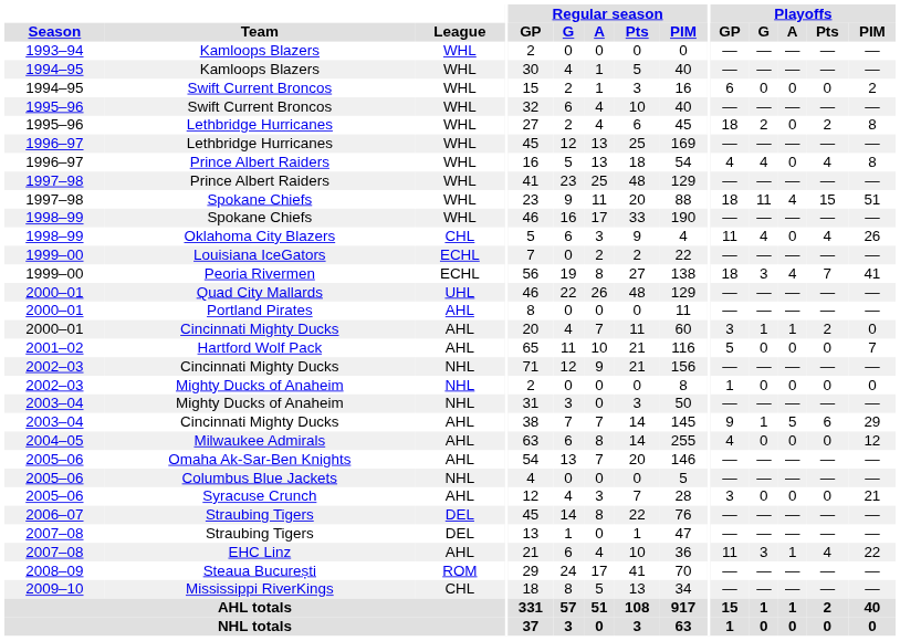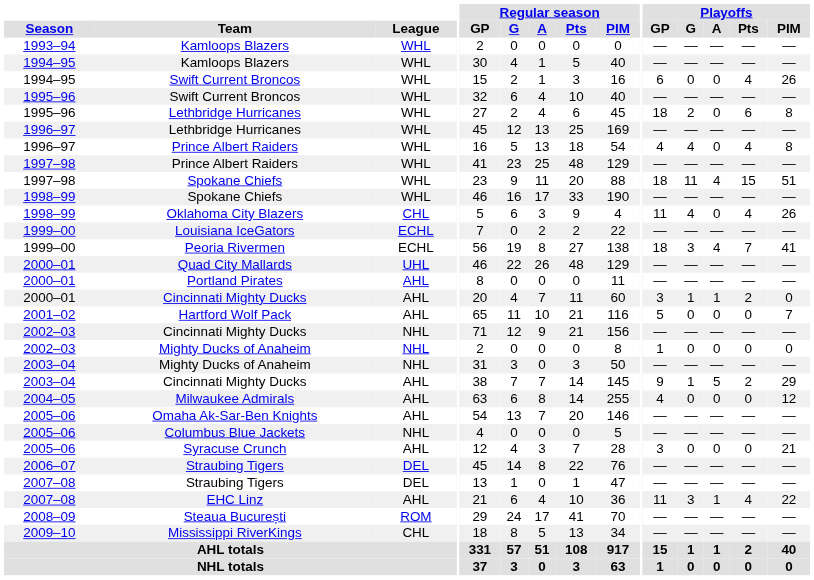1994–95 / Swift Current Broncos | Playoffs / Pts: 0 -> 4
1994–95 / Swift Current Broncos | Playoffs / PIM: 2 -> 26
1995–96 / Lethbridge Hurricanes | Playoffs / Pts: 2 -> 6
2003–04 / Cincinnati Mighty Ducks | Playoffs / Pts: 6 -> 2
